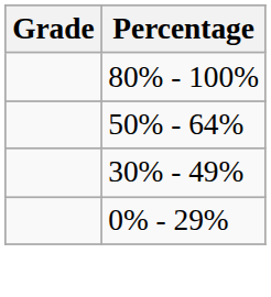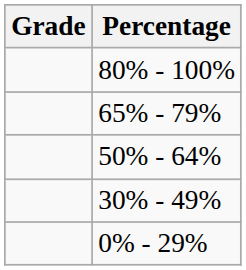+ row: 65% - 79%
